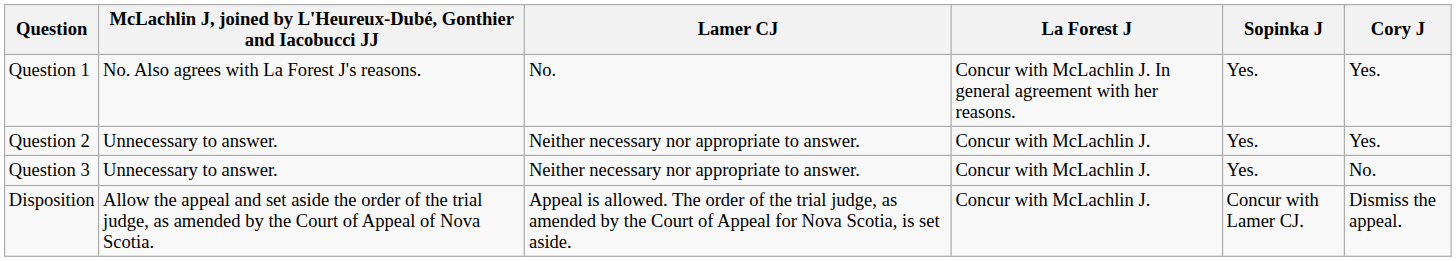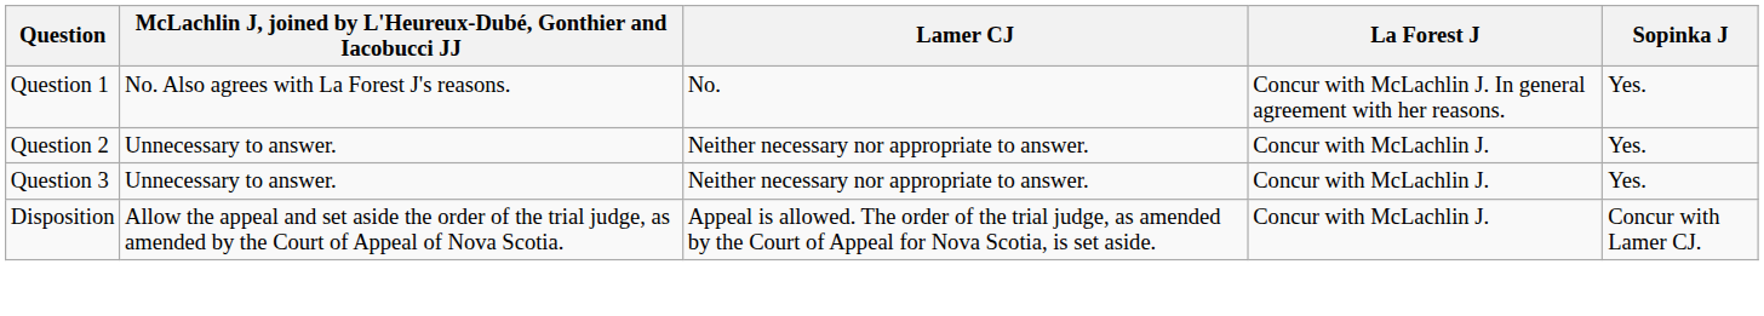- column: Cory J | Yes. | Yes. | No. | Dismiss the appeal.
